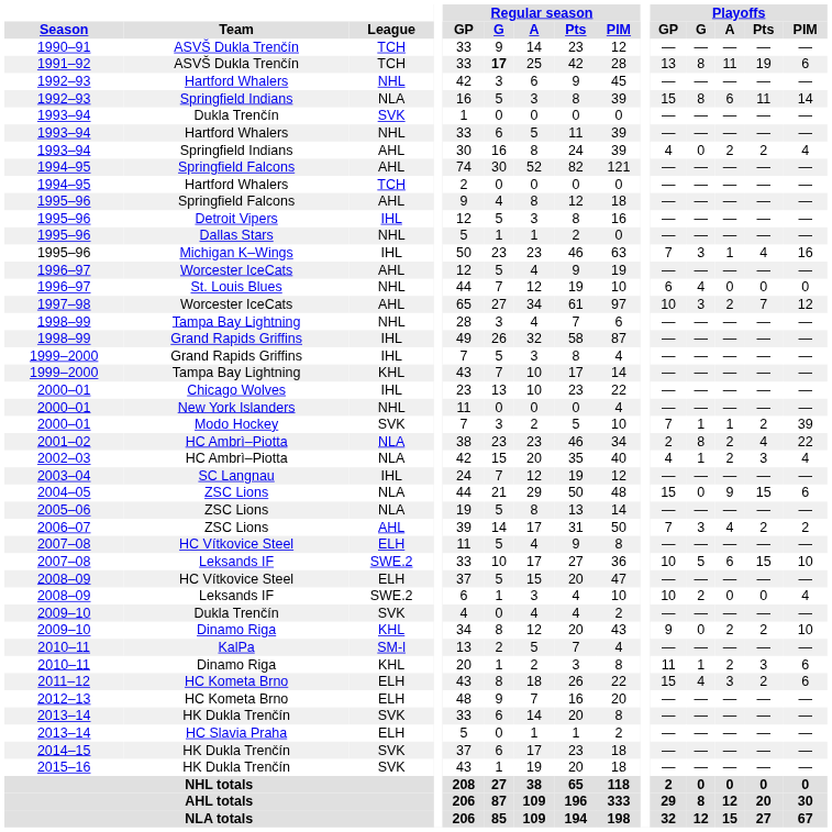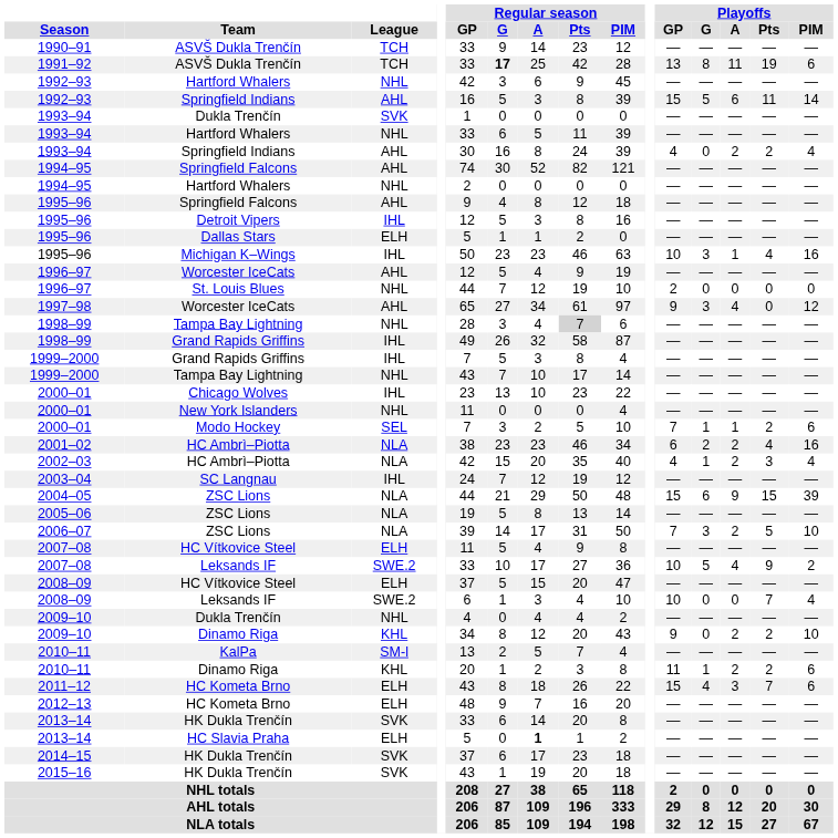1992–93 / Springfield Indians | League: NLA -> AHL
1992–93 / Springfield Indians | Playoffs / G: 8 -> 5
1994–95 / Hartford Whalers | League: TCH -> NHL
1995–96 / Dallas Stars | League: NHL -> ELH
1995–96 / Michigan K–Wings | Playoffs / GP: 7 -> 10
1996–97 / St. Louis Blues | Playoffs / GP: 6 -> 2
1996–97 / St. Louis Blues | Playoffs / G: 4 -> 0
1997–98 | Playoffs / GP: 10 -> 9
1997–98 | Playoffs / A: 2 -> 4
1997–98 | Playoffs / Pts: 7 -> 0
1998–99 / Tampa Bay Lightning | Regular season / Pts: no background -> lightgrey background
1999–2000 / Tampa Bay Lightning | League: KHL -> NHL
2000–01 / Modo Hockey | League: SVK -> SEL
2000–01 / Modo Hockey | Playoffs / PIM: 39 -> 6
2001–02 | Playoffs / GP: 2 -> 6
2001–02 | Playoffs / G: 8 -> 2
2001–02 | Playoffs / PIM: 22 -> 16
2004–05 | Playoffs / G: 0 -> 6
2004–05 | Playoffs / PIM: 6 -> 39
2006–07 | League: AHL -> NLA
2006–07 | Playoffs / A: 4 -> 2
2006–07 | Playoffs / Pts: 2 -> 5
2006–07 | Playoffs / PIM: 2 -> 10
2007–08 / Leksands IF | Playoffs / A: 6 -> 4
2007–08 / Leksands IF | Playoffs / Pts: 15 -> 9
2007–08 / Leksands IF | Playoffs / PIM: 10 -> 2
2008–09 / Leksands IF | Playoffs / G: 2 -> 0
2008–09 / Leksands IF | Playoffs / Pts: 0 -> 7
2009–10 / Dukla Trenčín | League: SVK -> NHL
2010–11 / Dinamo Riga | Playoffs / Pts: 3 -> 2
2011–12 | Playoffs / Pts: 2 -> 7
2013–14 / HC Slavia Praha | Regular season / A: normal -> bold
